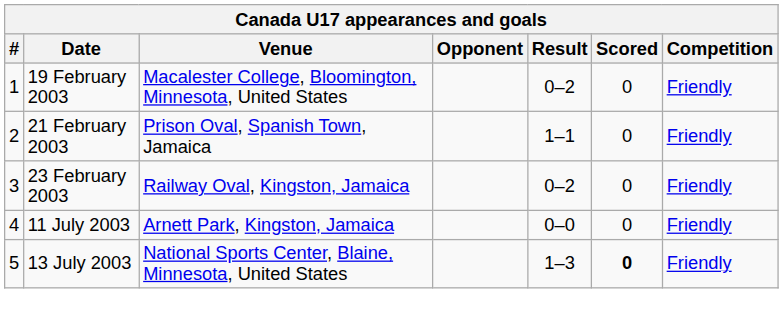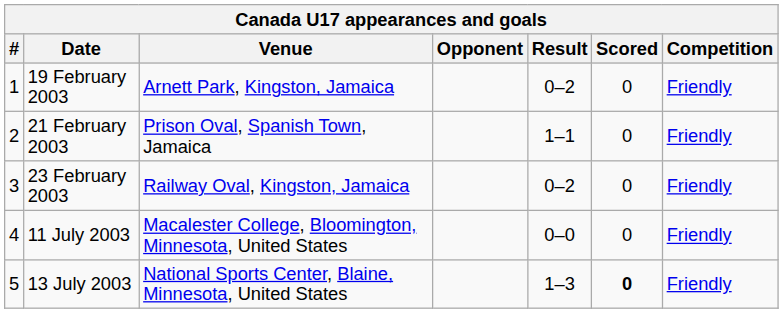19 February 2003 | Venue: Macalester College, Bloomington, Minnesota, United States -> Arnett Park, Kingston, Jamaica
11 July 2003 | Venue: Arnett Park, Kingston, Jamaica -> Macalester College, Bloomington, Minnesota, United States
